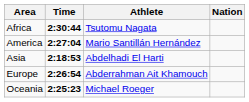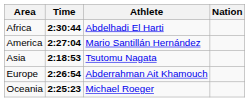Africa | Athlete: Tsutomu Nagata -> Abdelhadi El Harti
Asia | Athlete: Abdelhadi El Harti -> Tsutomu Nagata
